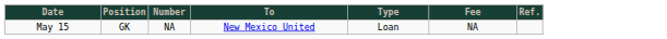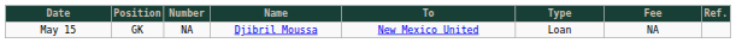+ column: Name | Djibril Moussa
